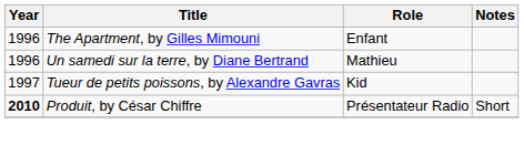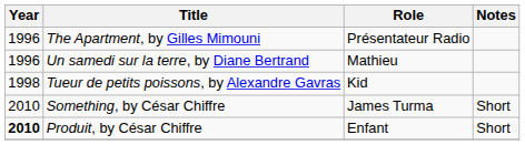The Apartment, by Gilles Mimouni | Role: Enfant -> Présentateur Radio
Tueur de petits poissons, by Alexandre Gavras | Year: 1997 -> 1998
+ row: 2010 | Something, by César Chiffre | James Turma | Short
Produit, by César Chiffre | Role: Présentateur Radio -> Enfant
